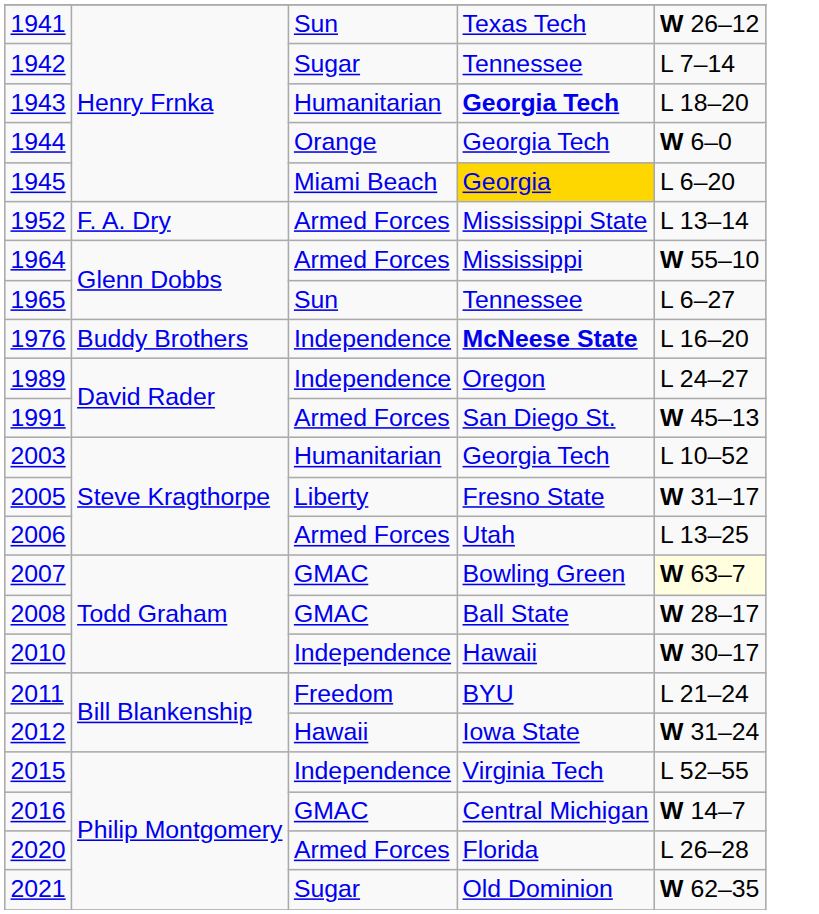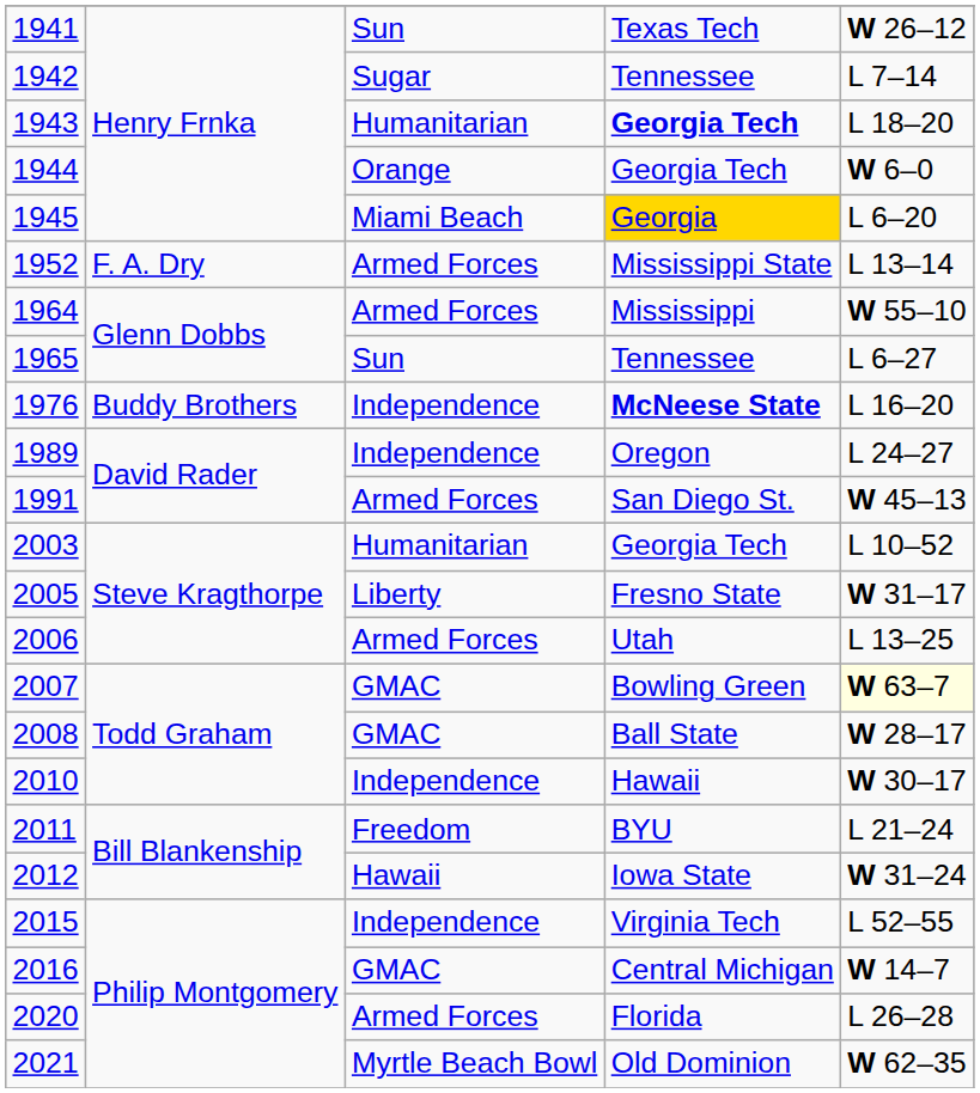2021 | column 3: Sugar -> Myrtle Beach Bowl
